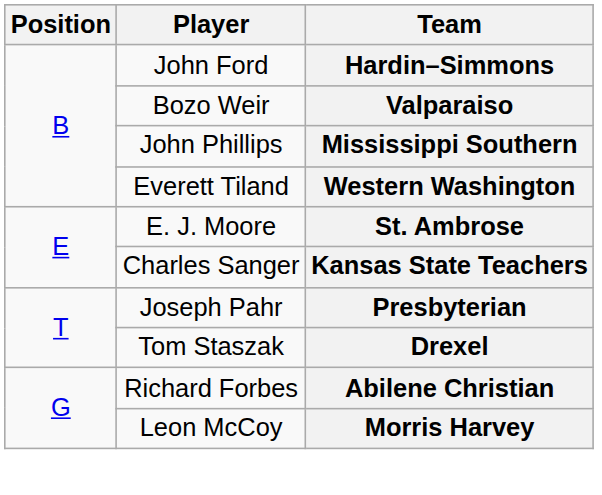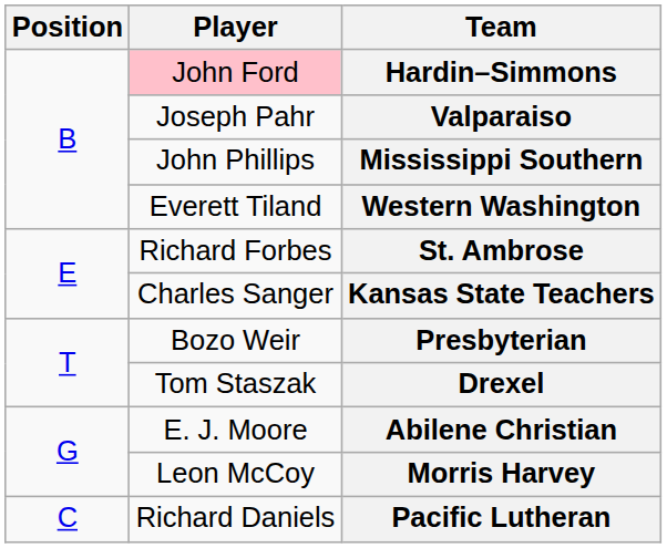Hardin–Simmons | Player: no background -> pink background
Valparaiso | Player: Bozo Weir -> Joseph Pahr
St. Ambrose | Player: E. J. Moore -> Richard Forbes
Presbyterian | Player: Joseph Pahr -> Bozo Weir
Abilene Christian | Player: Richard Forbes -> E. J. Moore
+ row: C | Richard Daniels | Pacific Lutheran
